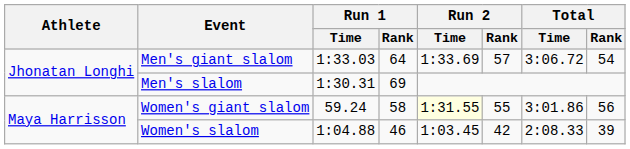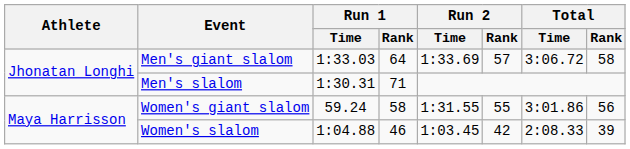Men's giant slalom | Total / Rank: 54 -> 58
Men's slalom | Run 1 / Rank: 69 -> 71
Women's giant slalom | Run 2 / Time: lightyellow background -> no background
